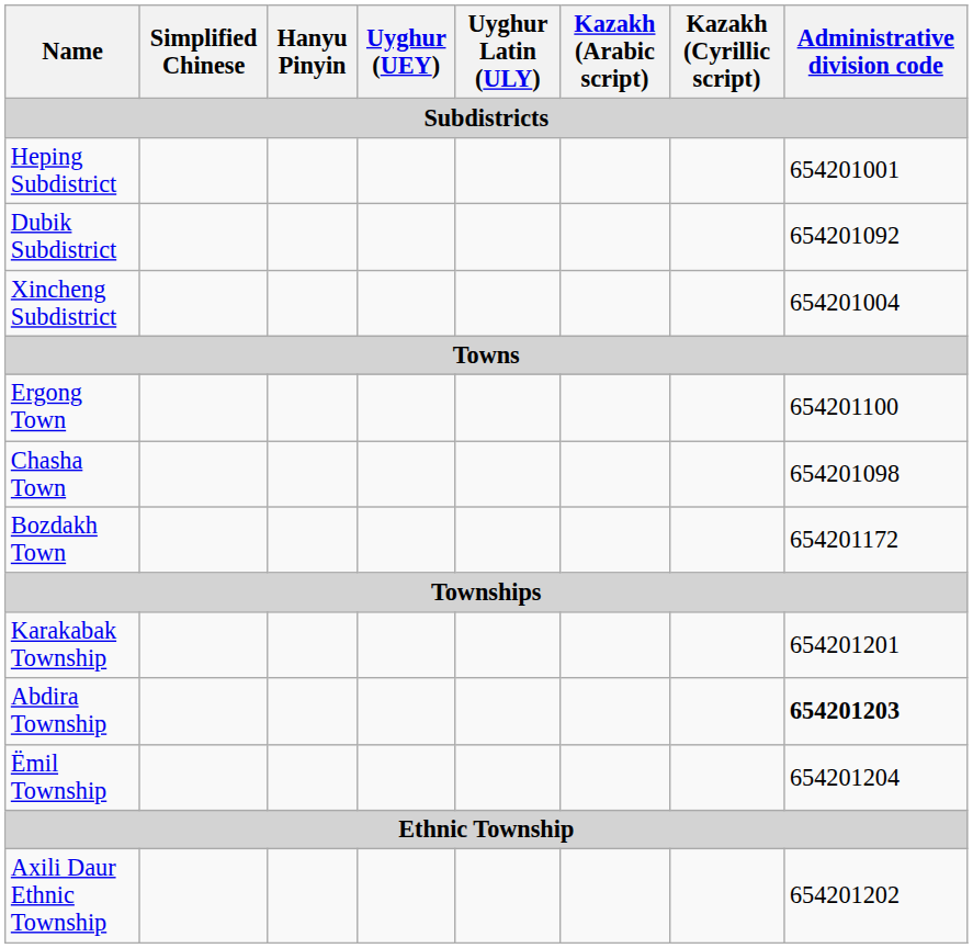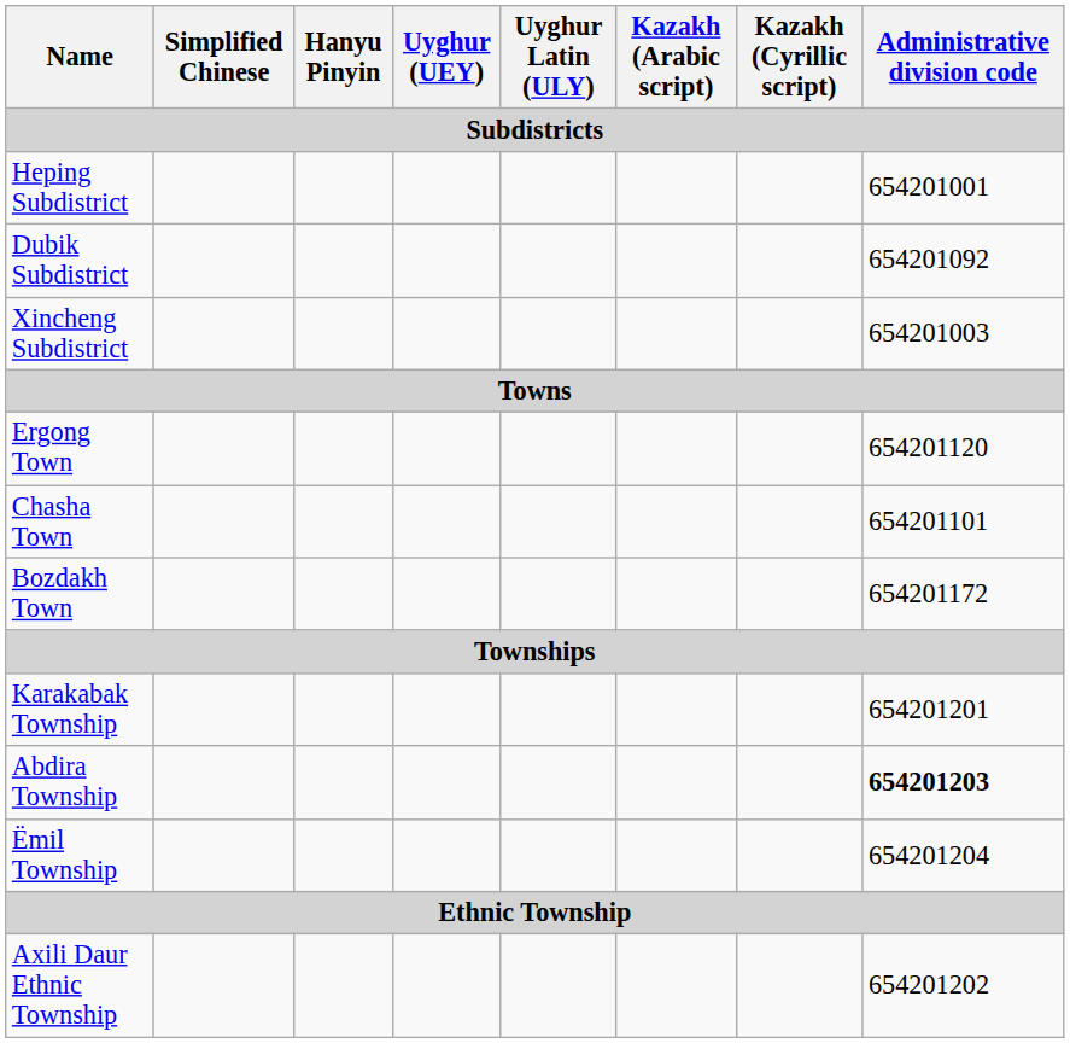Xincheng Subdistrict | Administrative division code: 654201004 -> 654201003
Ergong Town | Administrative division code: 654201100 -> 654201120
Chasha Town | Administrative division code: 654201098 -> 654201101
